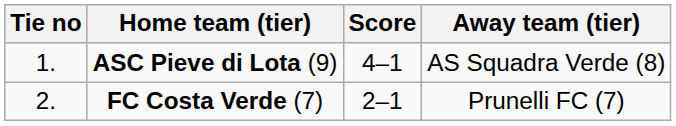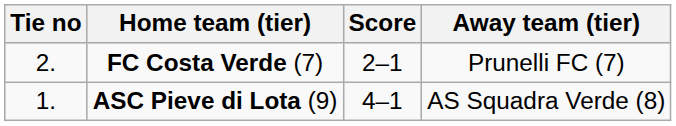rows swapped: ASC Pieve di Lota (9) <-> FC Costa Verde (7)
